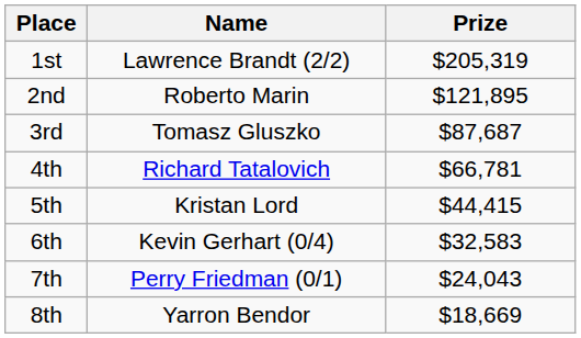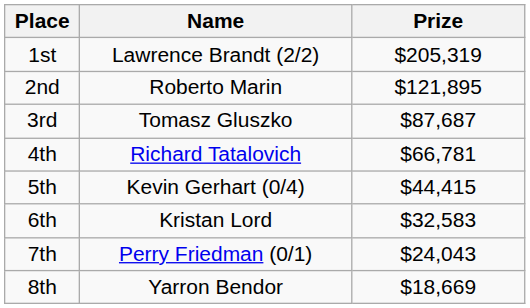5th | Name: Kristan Lord -> Kevin Gerhart (0/4)
6th | Name: Kevin Gerhart (0/4) -> Kristan Lord
